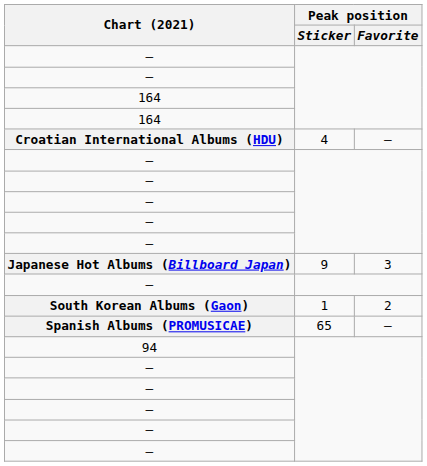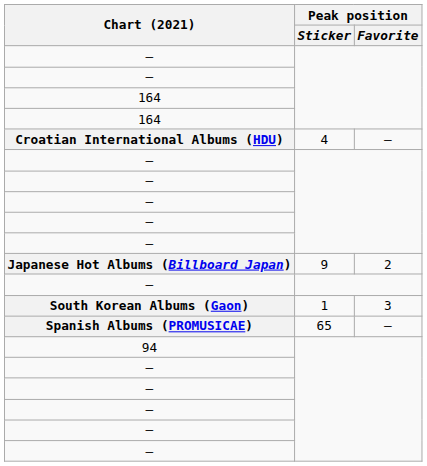Japanese Hot Albums (Billboard Japan) | Peak position / Favorite: 3 -> 2
South Korean Albums (Gaon) | Peak position / Favorite: 2 -> 3
